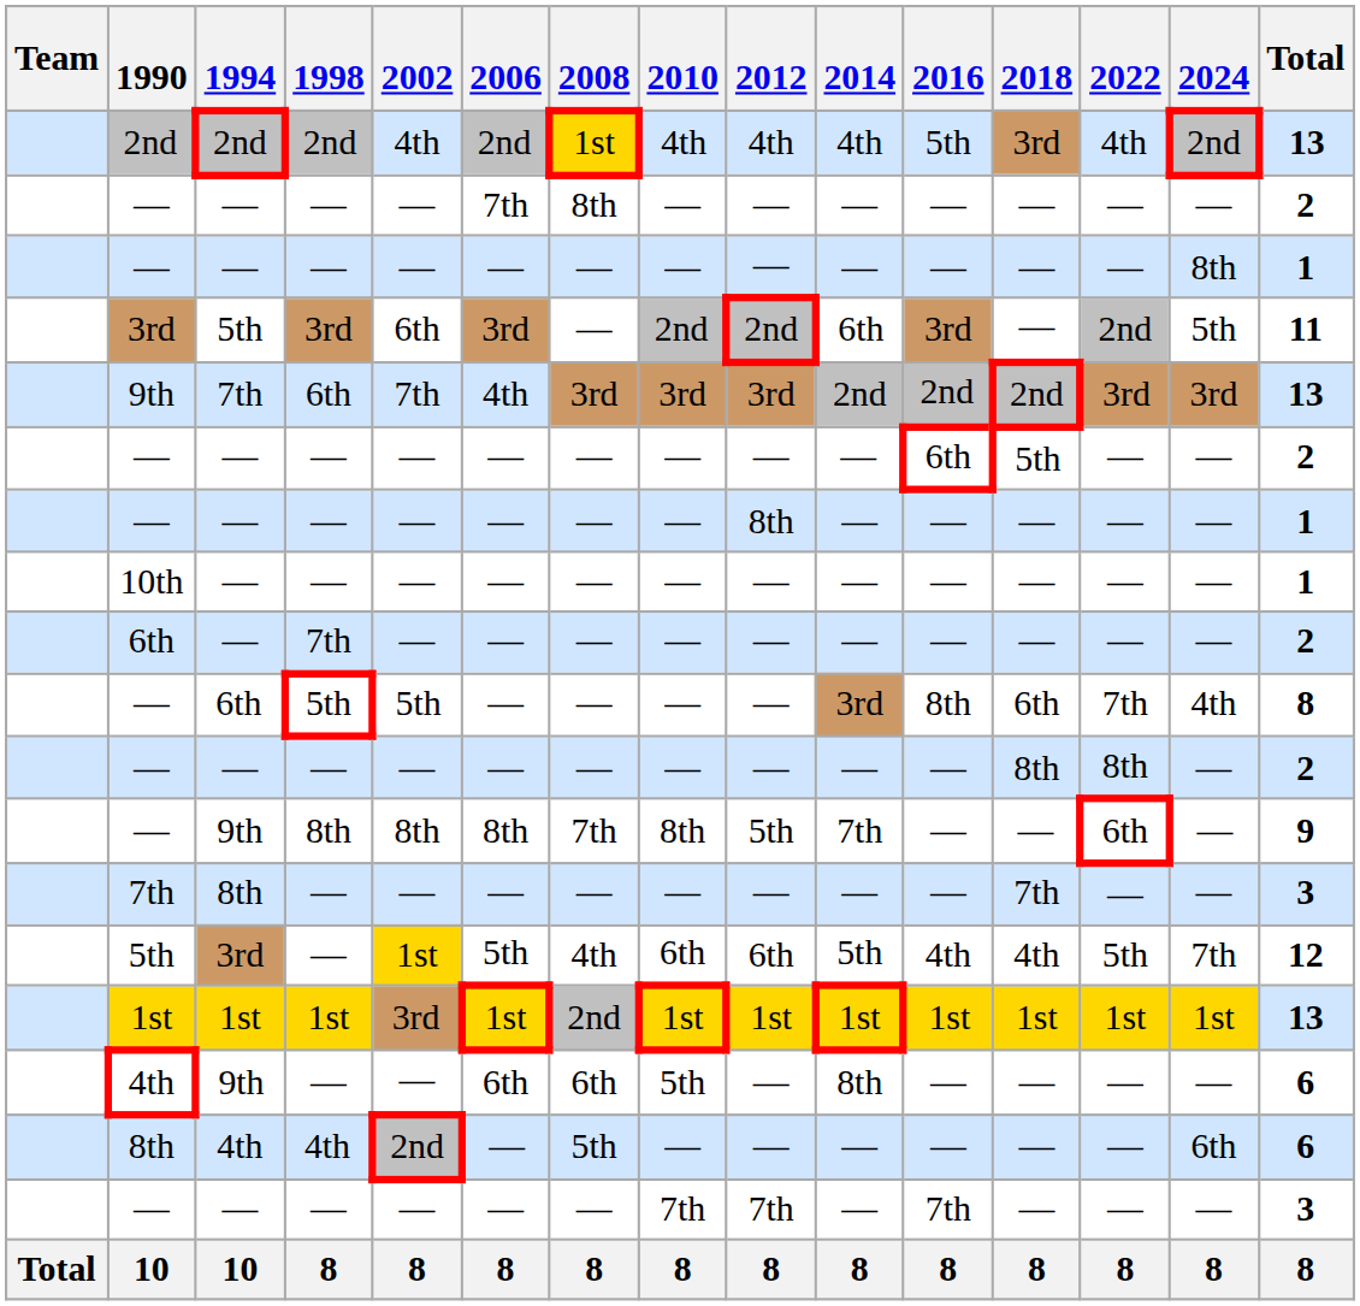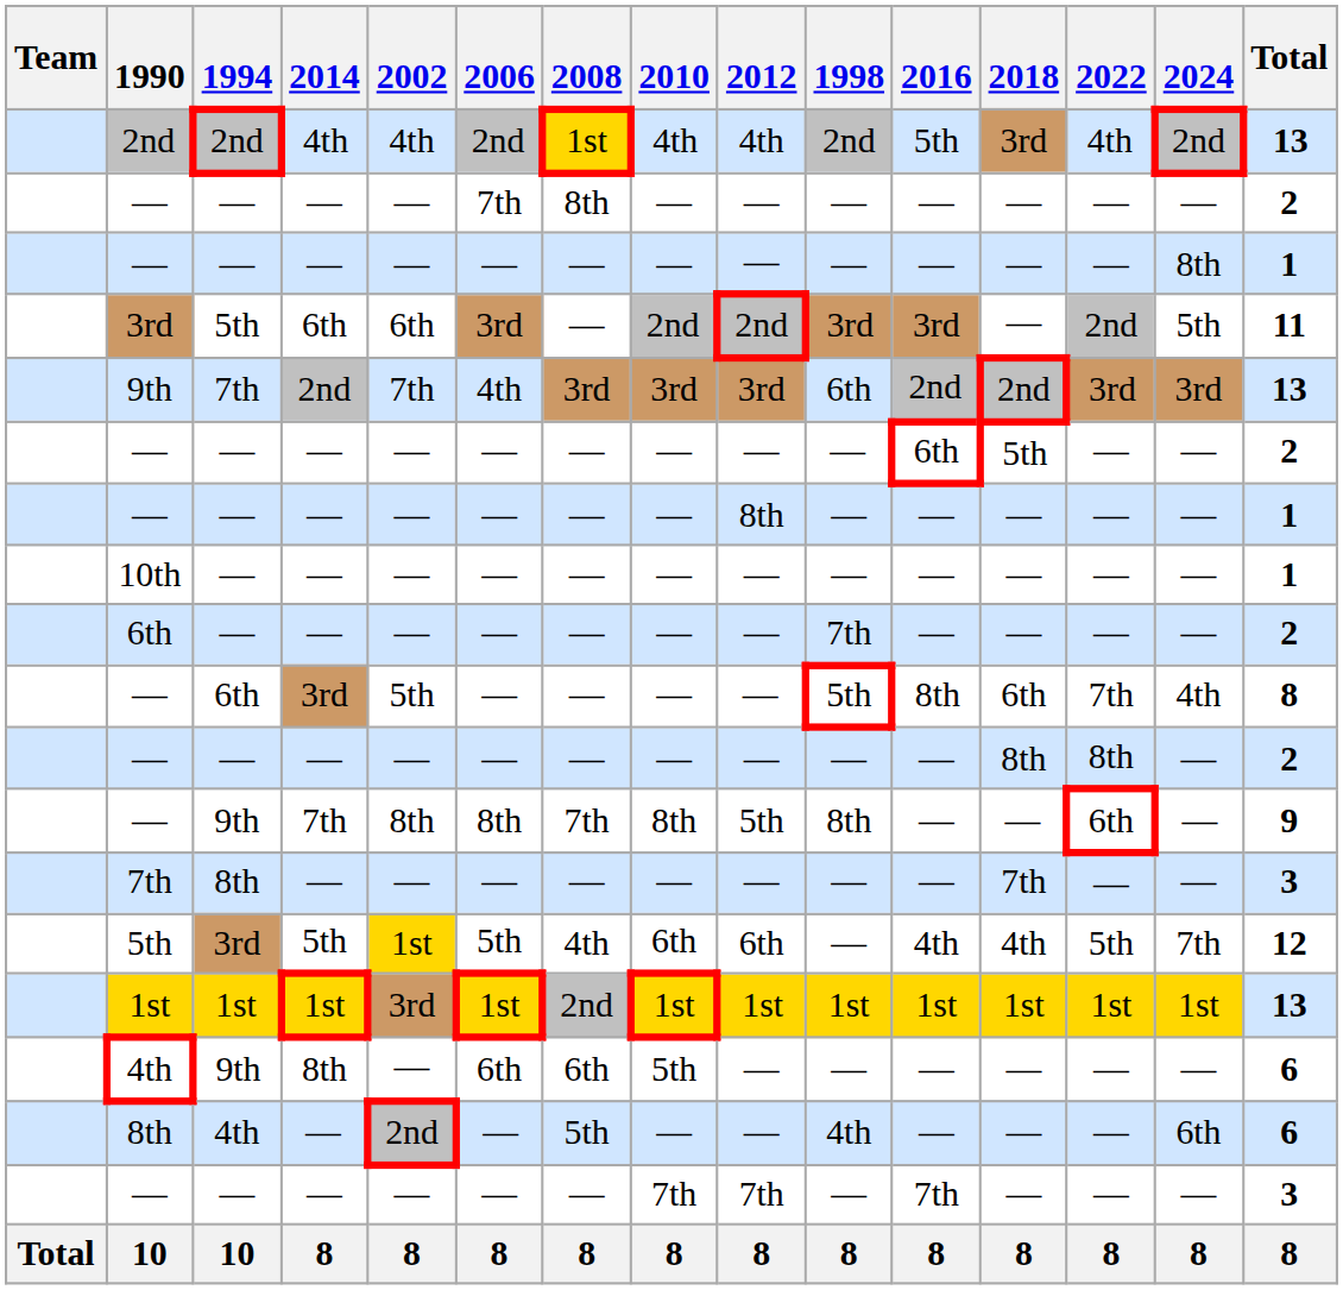columns swapped: 1998 <-> 2014
